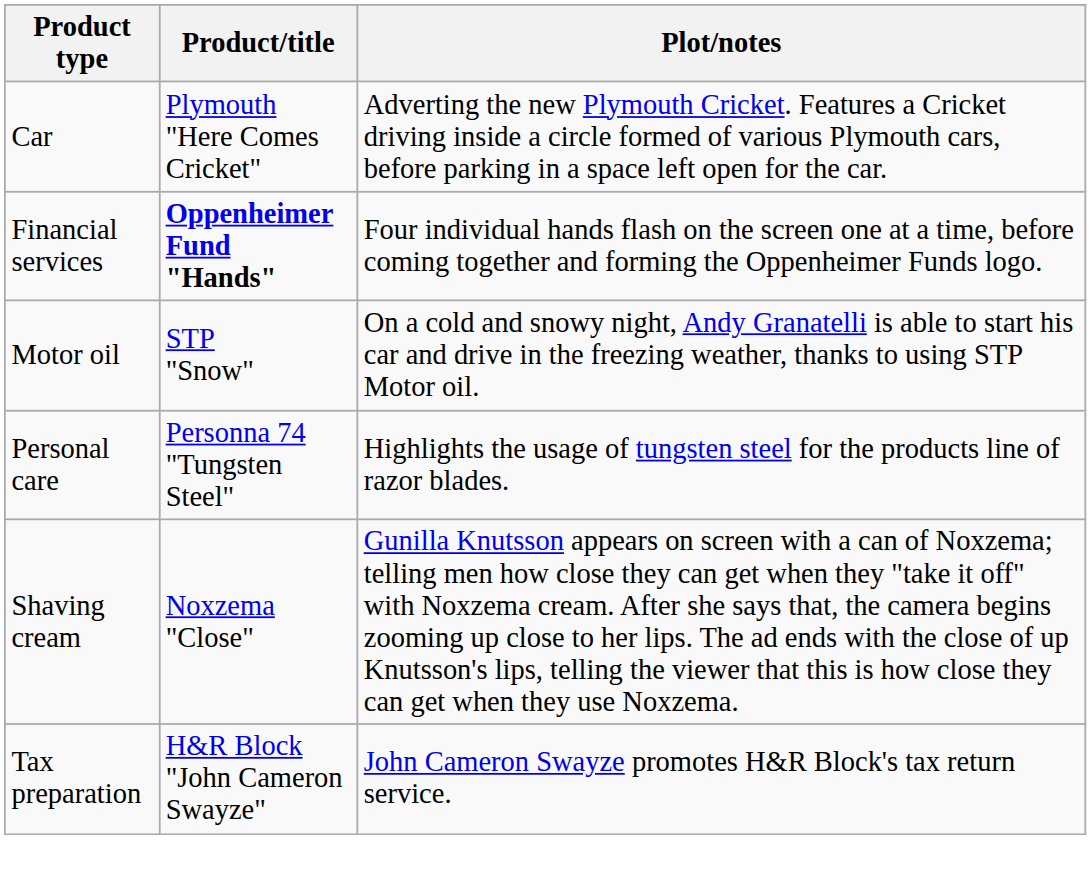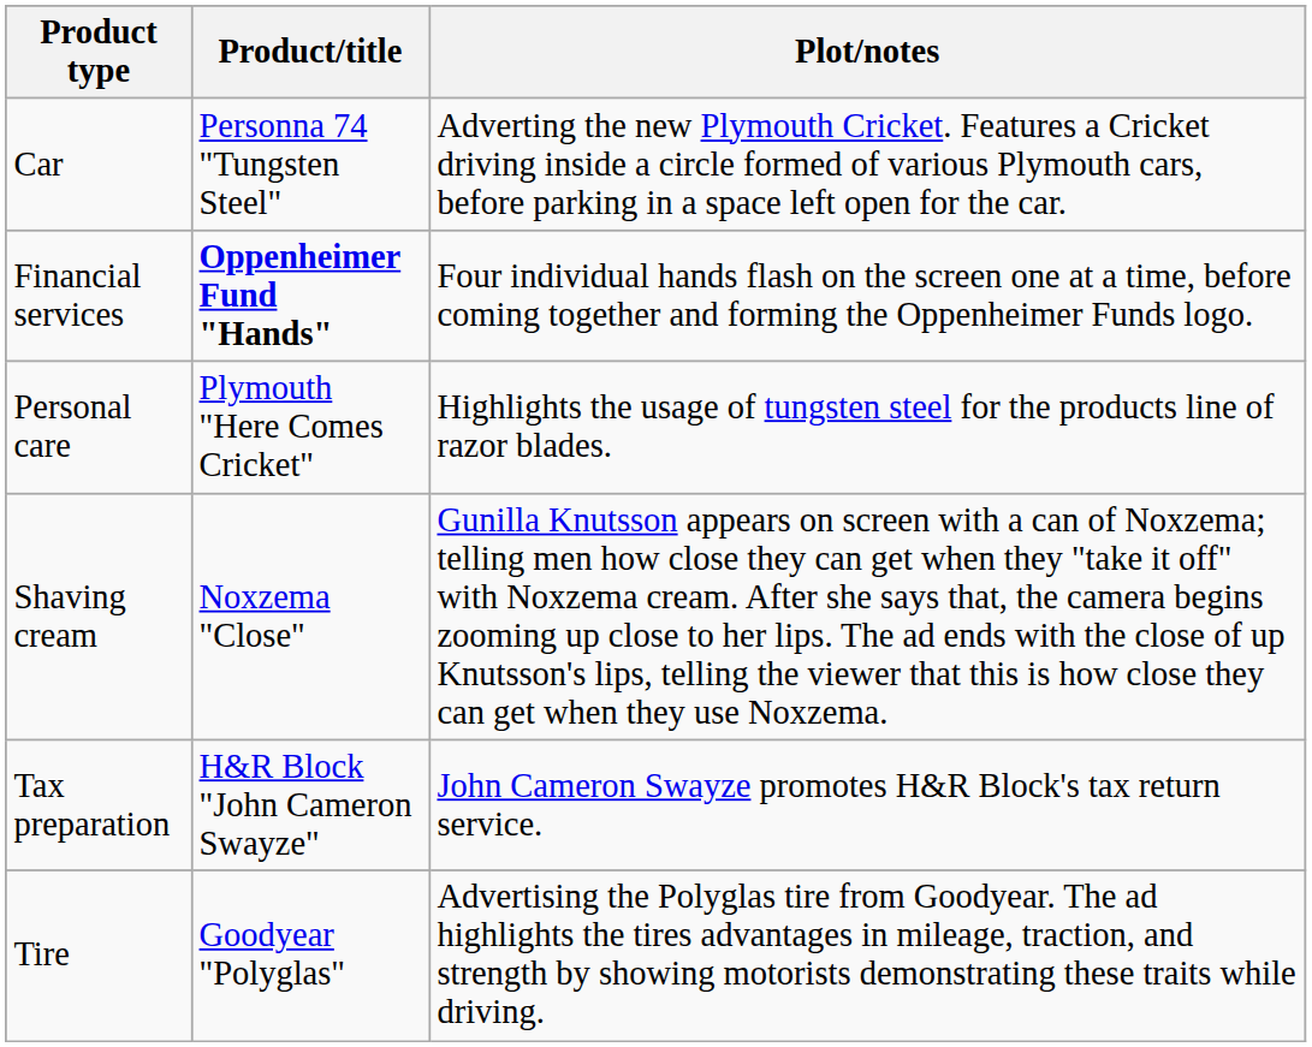Car | Product/title: Plymouth "Here Comes Cricket" -> Personna 74 "Tungsten Steel"
- row: Motor oil | STP "Snow" | On a cold and snowy night, Andy Granatelli is able to start his car and drive in the freezing weather, thanks to using STP Motor oil.
Personal care | Product/title: Personna 74 "Tungsten Steel" -> Plymouth "Here Comes Cricket"
+ row: Tire | Goodyear "Polyglas" | Advertising the Polyglas tire from Goodyear. The ad highlights the tires advantages in mileage, traction, and strength by showing motorists demonstrating these traits while driving.
